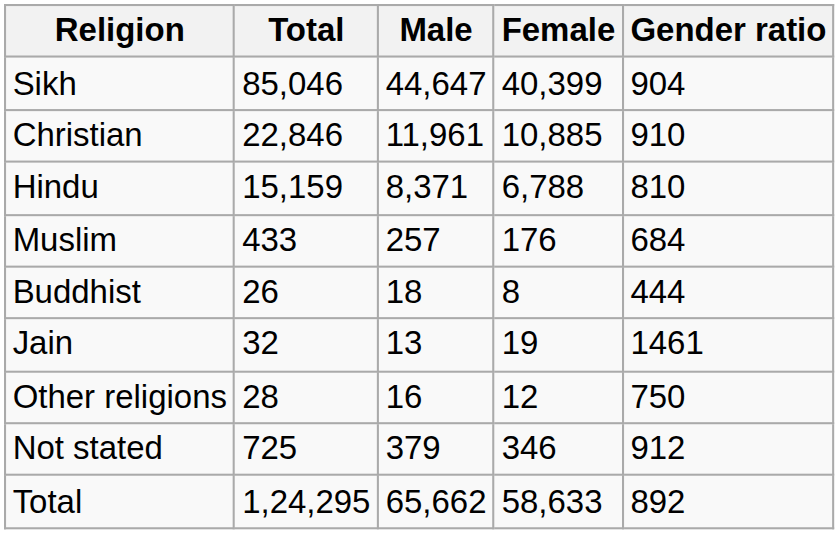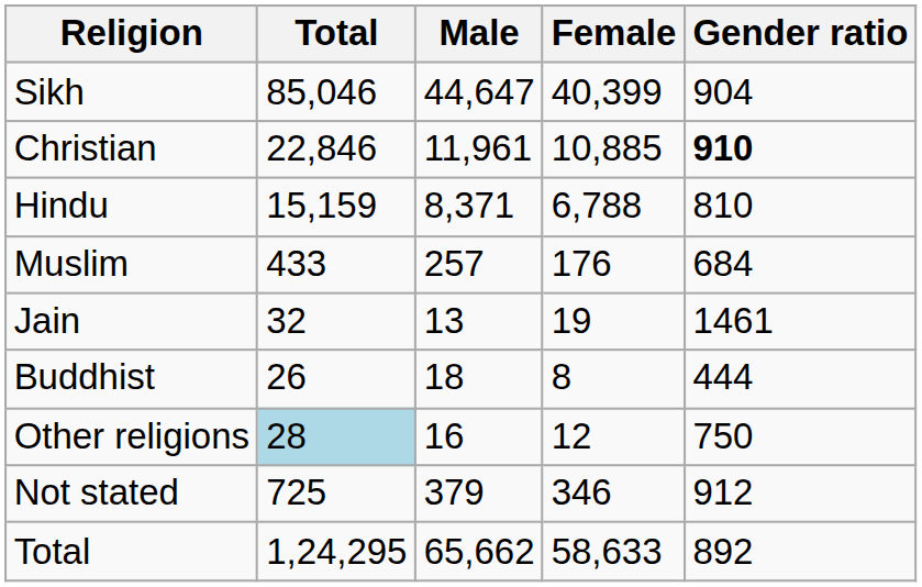Christian | Gender ratio: normal -> bold
rows swapped: Jain <-> Buddhist
Other religions | Total: no background -> lightblue background
